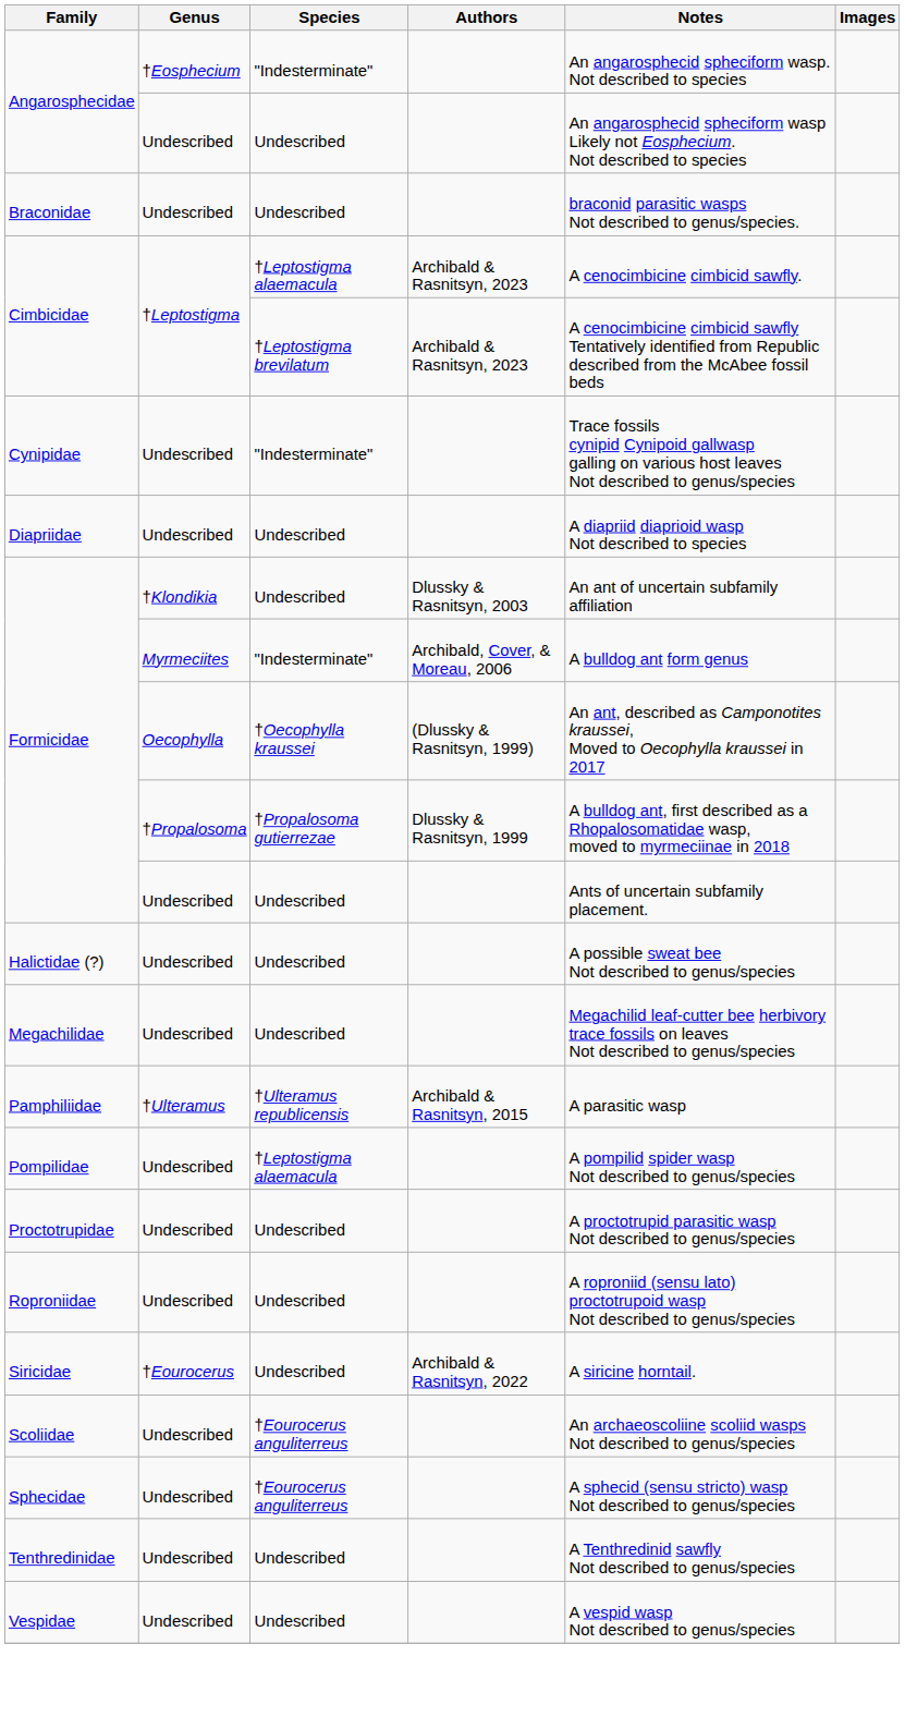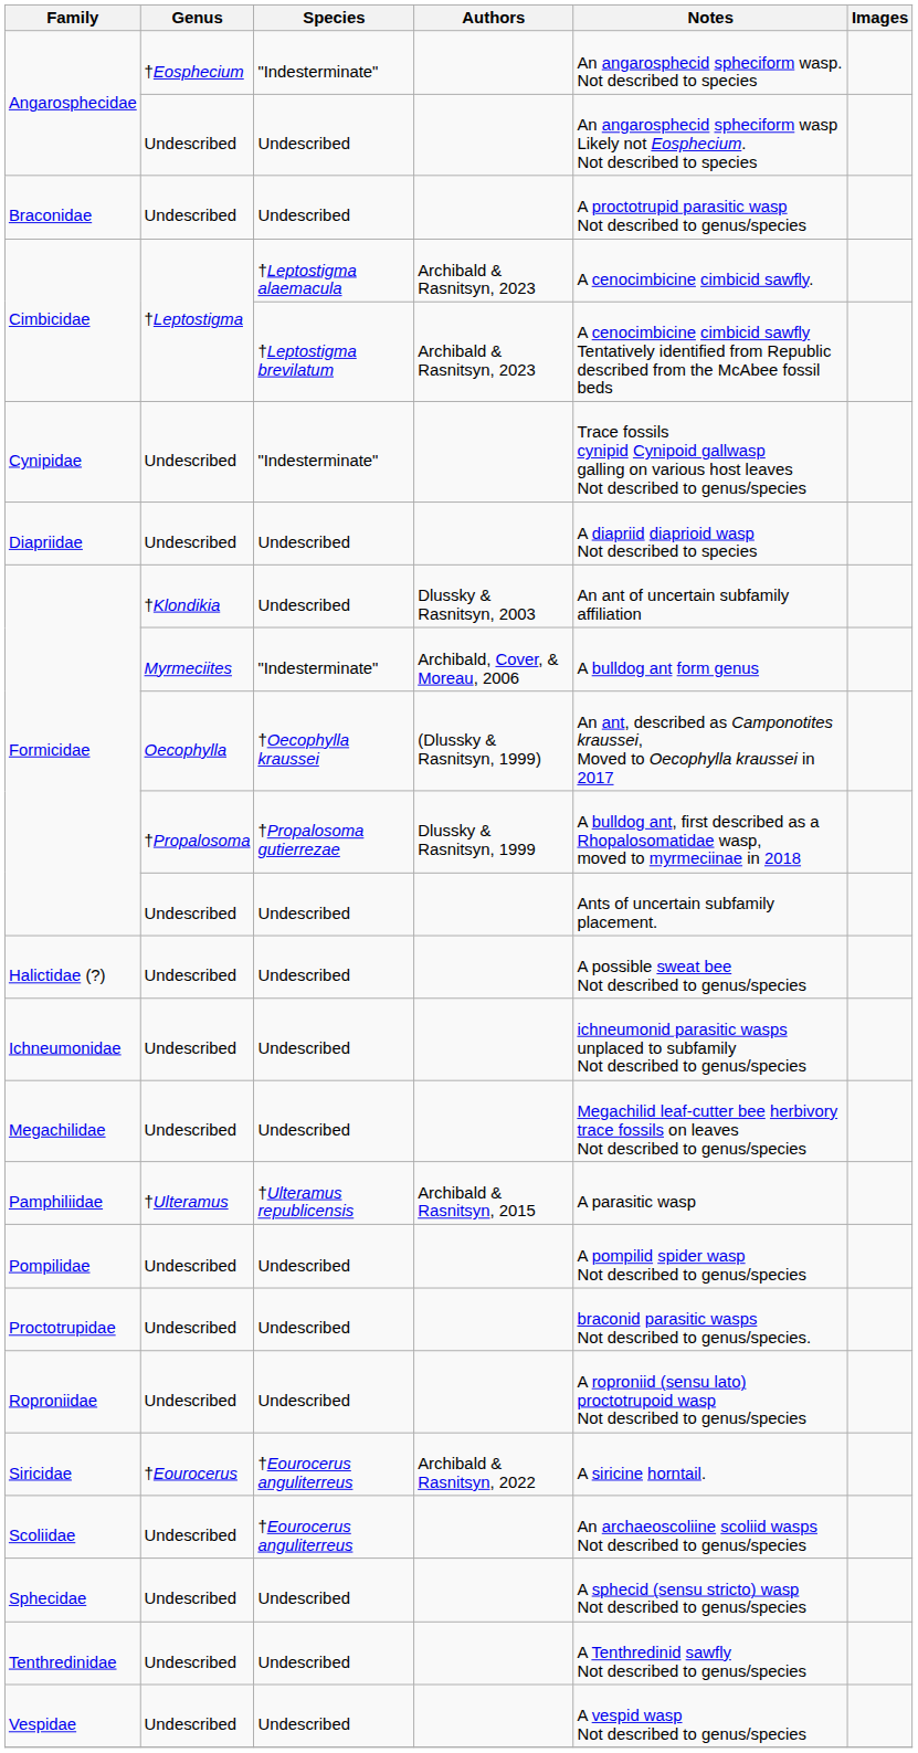Braconidae | Notes: braconid parasitic wasps Not described to genus/species. -> A proctotrupid parasitic wasp Not described to genus/species
+ row: Ichneumonidae | Undescribed | Undescribed | ichneumonid parasitic wasps unplaced to subfamily Not described to genus/species
Pompilidae | Species: †Leptostigma alaemacula -> Undescribed
Proctotrupidae | Notes: A proctotrupid parasitic wasp Not described to genus/species -> braconid parasitic wasps Not described to genus/species.
Siricidae | Species: Undescribed -> †Eourocerus anguliterreus
Sphecidae | Species: †Eourocerus anguliterreus -> Undescribed
